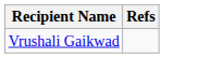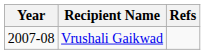+ column: Year | 2007-08
